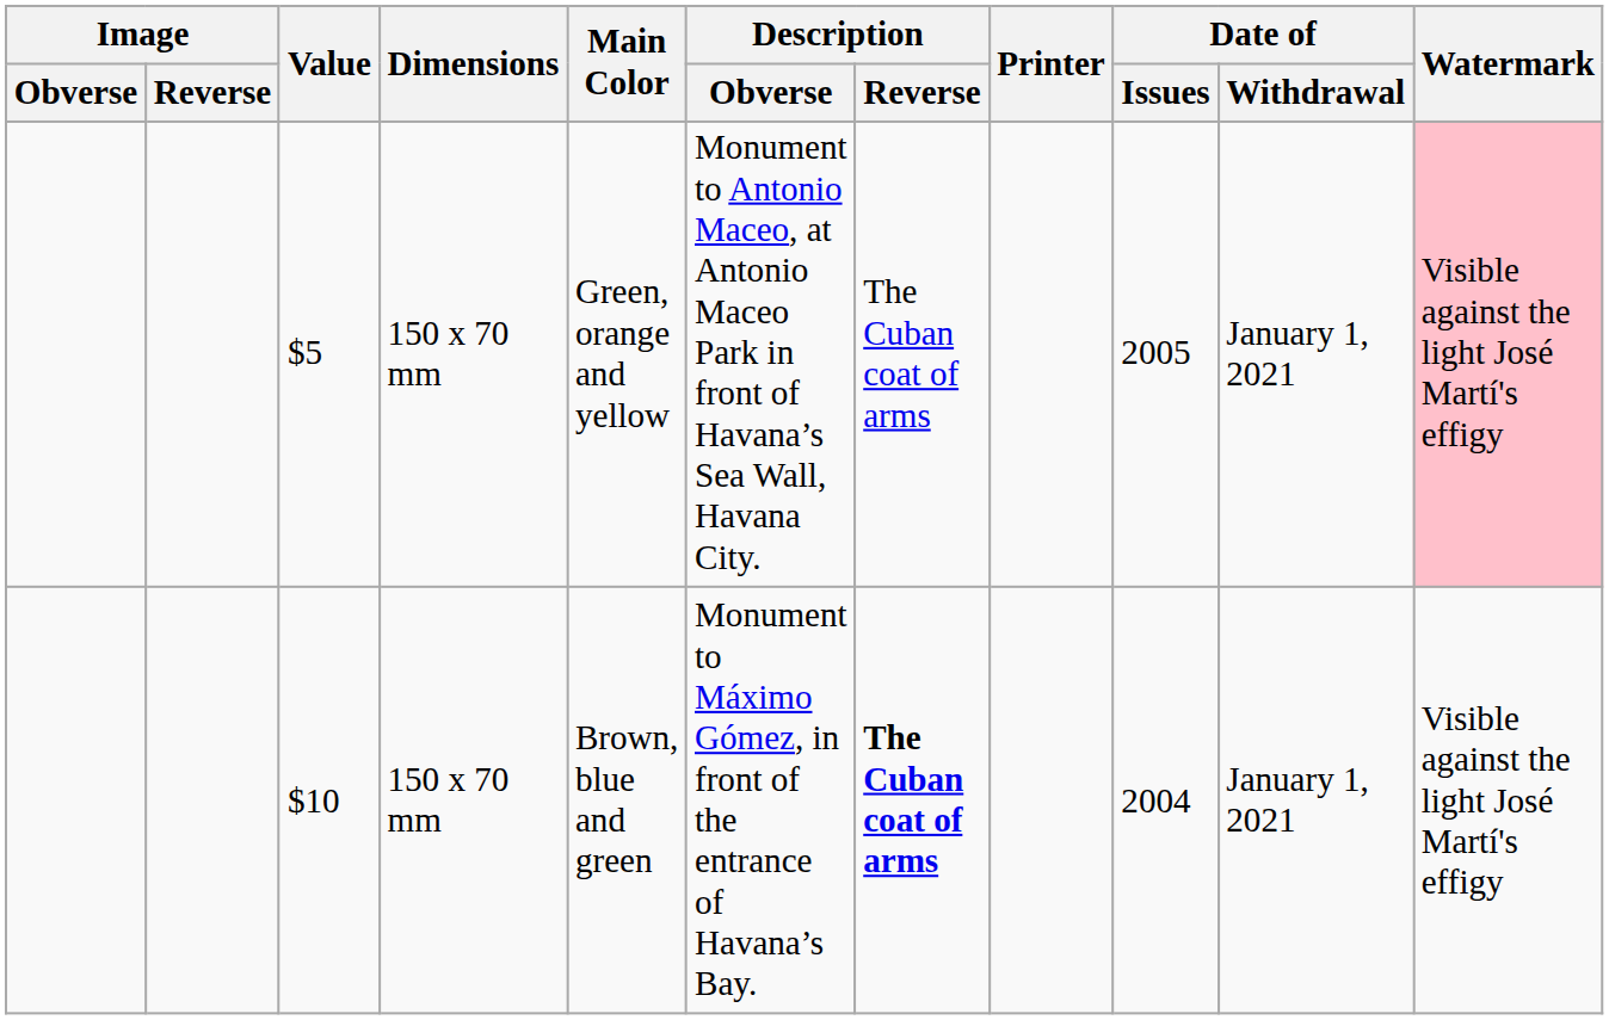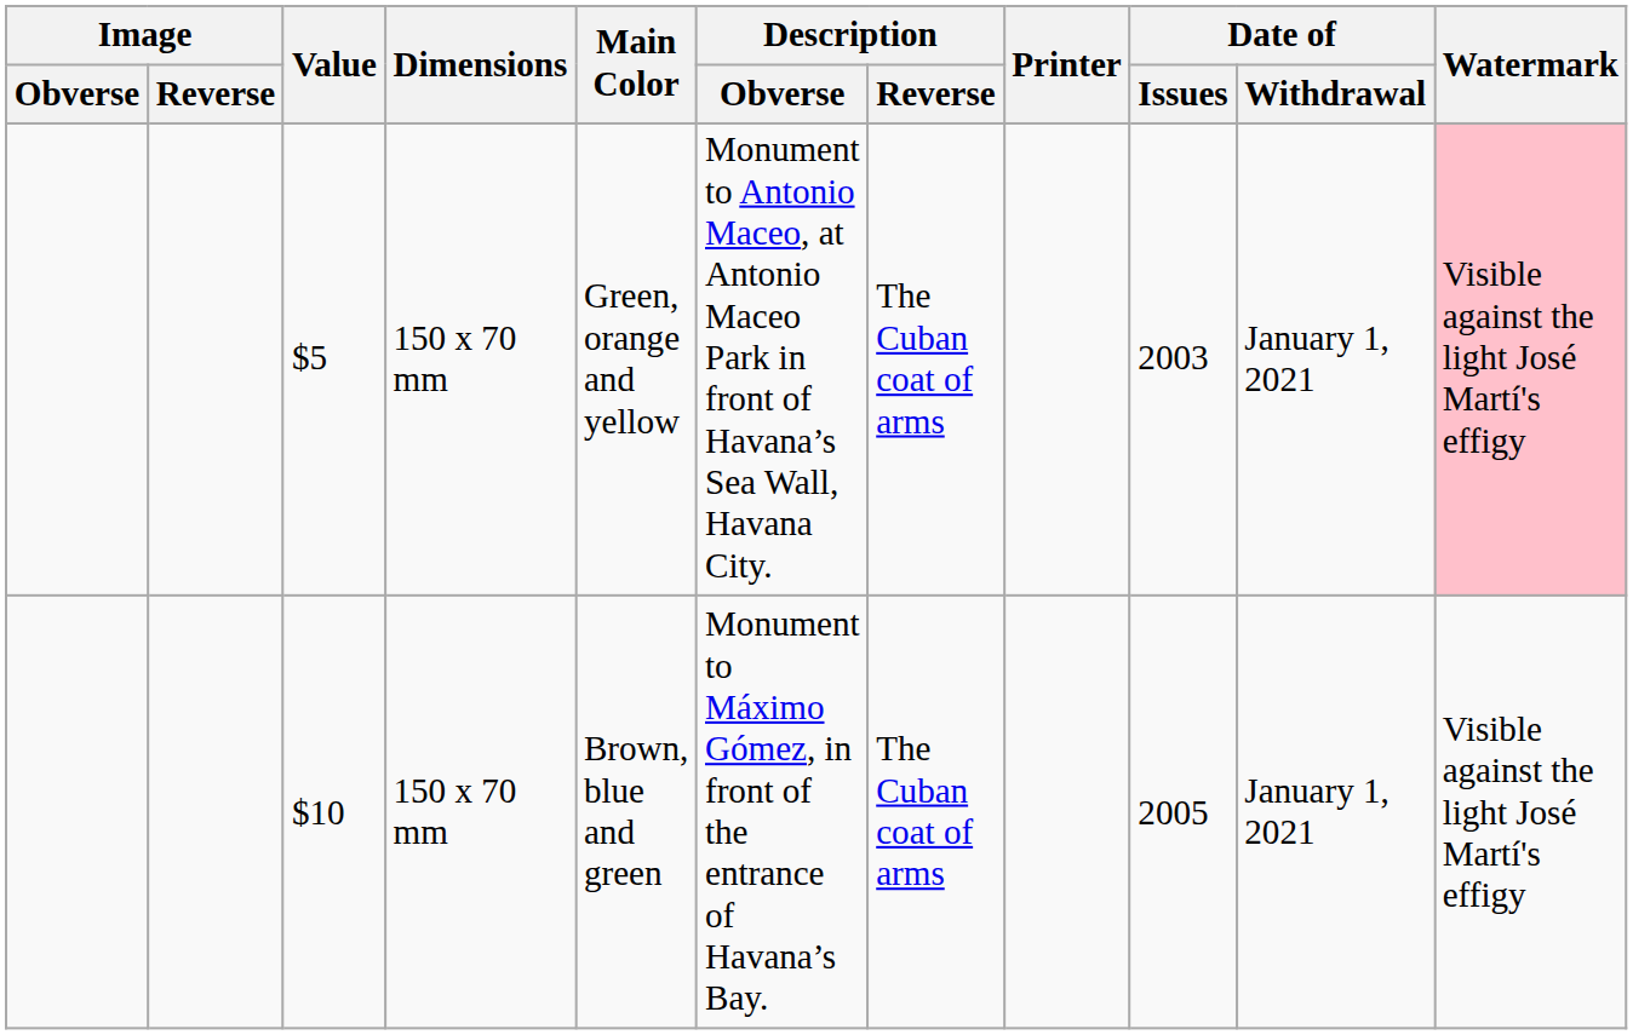$5 | Date of / Issues: 2005 -> 2003
$10 | Description / Reverse: bold -> normal
$10 | Date of / Issues: 2004 -> 2005
